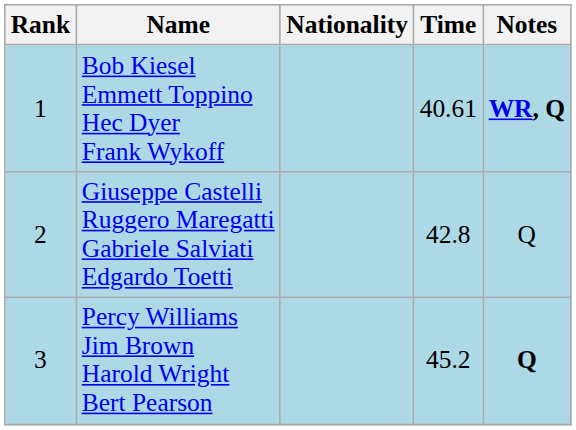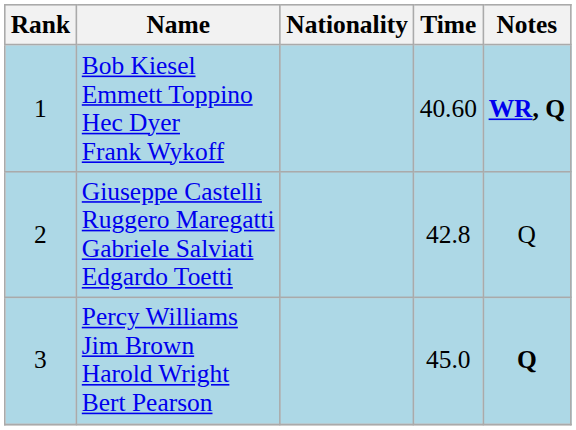Bob Kiesel Emmett Toppino Hec Dyer Frank Wykoff | Time: 40.61 -> 40.60
Percy Williams Jim Brown Harold Wright Bert Pearson | Time: 45.2 -> 45.0
